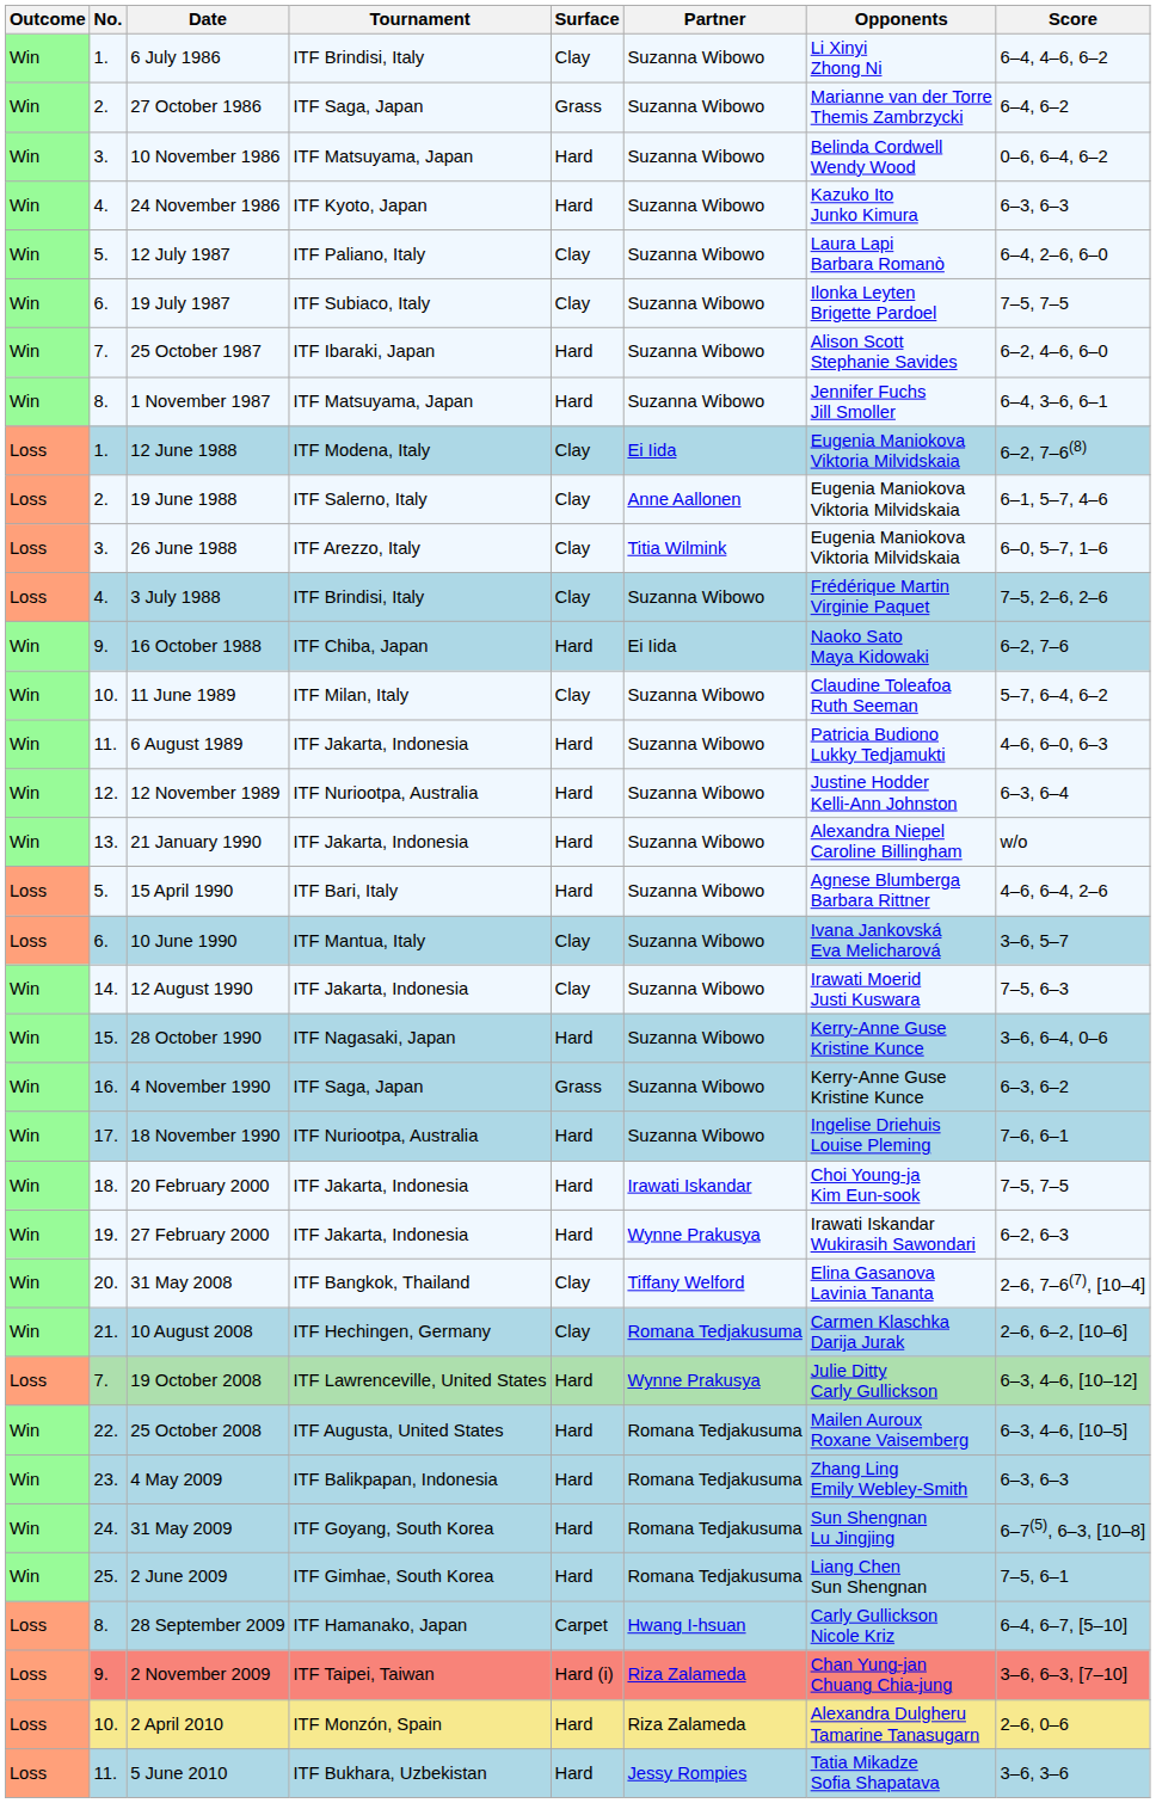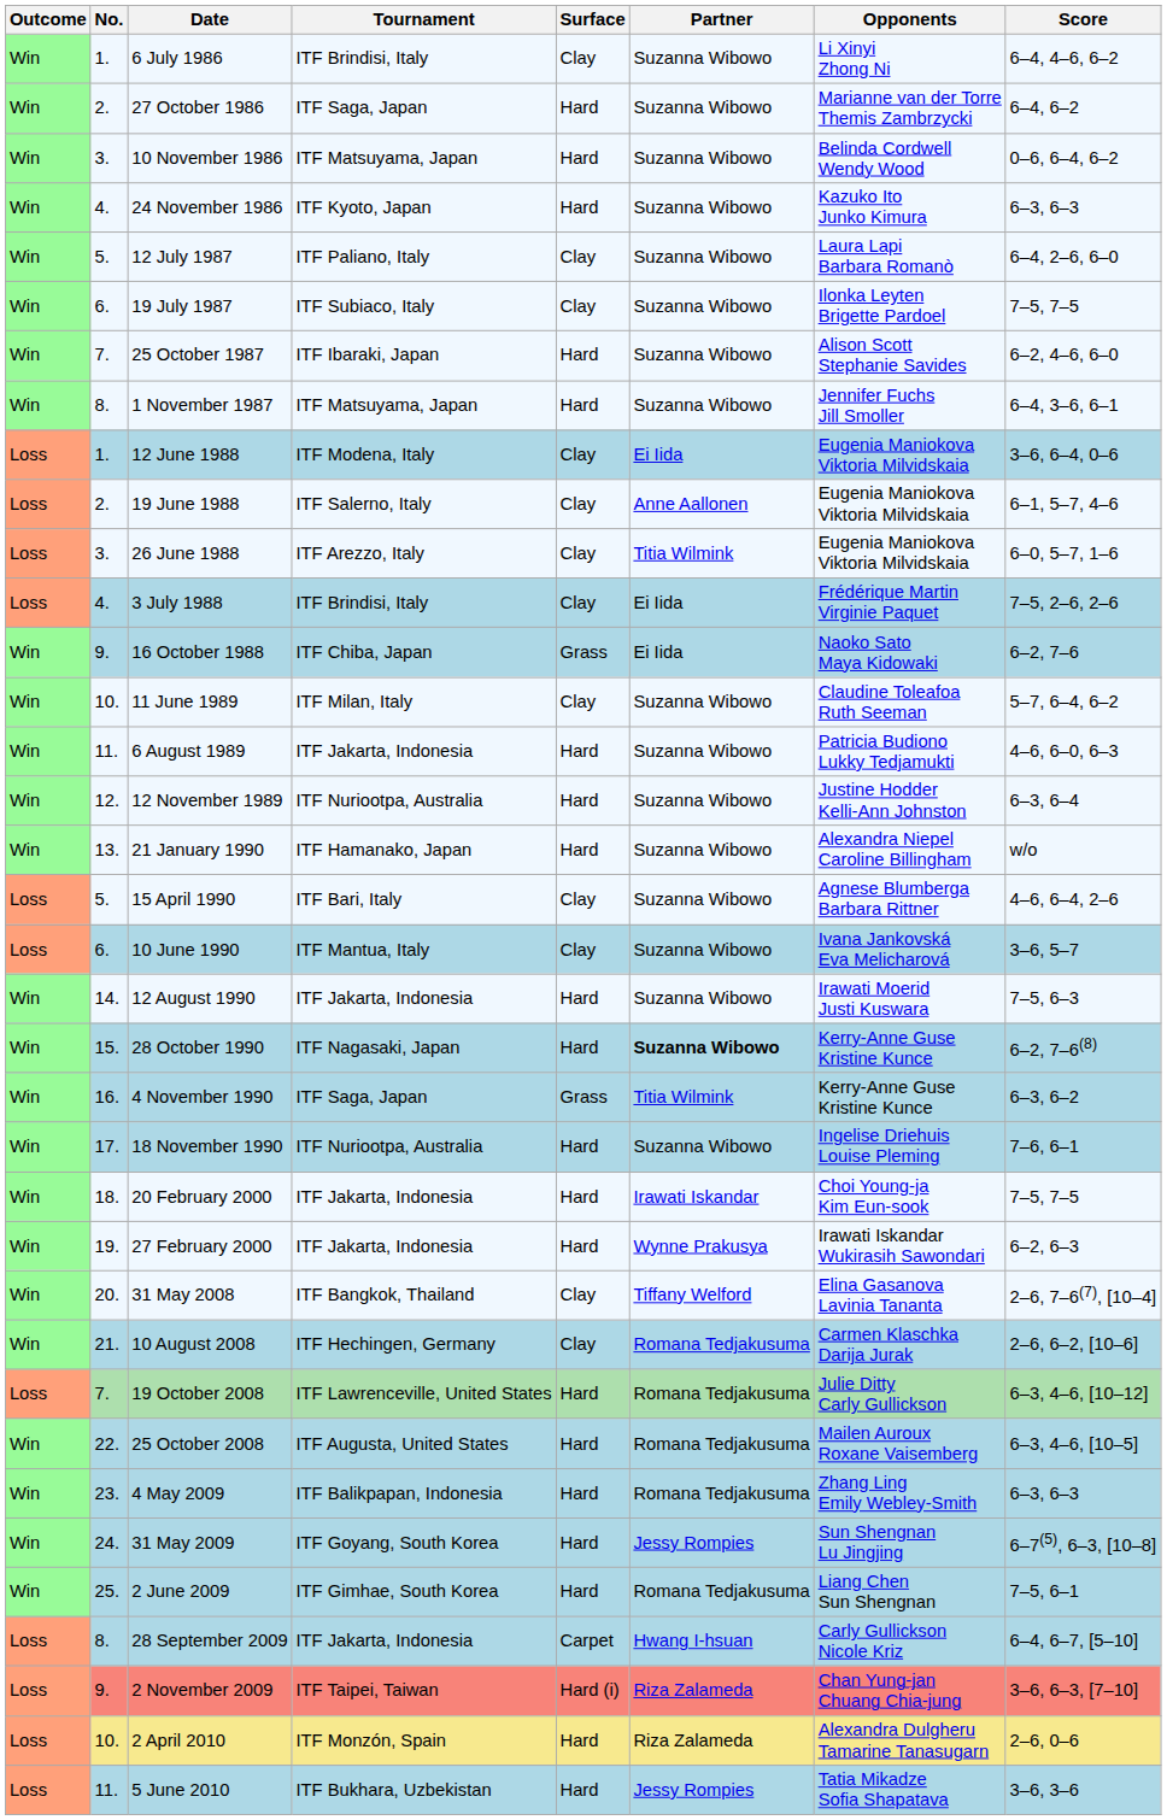27 October 1986 | Surface: Grass -> Hard
12 June 1988 | Score: 6–2, 7–6(8) -> 3–6, 6–4, 0–6
3 July 1988 | Partner: Suzanna Wibowo -> Ei Iida
16 October 1988 | Surface: Hard -> Grass
21 January 1990 | Tournament: ITF Jakarta, Indonesia -> ITF Hamanako, Japan
15 April 1990 | Surface: Hard -> Clay
12 August 1990 | Surface: Clay -> Hard
28 October 1990 | Partner: normal -> bold
28 October 1990 | Score: 3–6, 6–4, 0–6 -> 6–2, 7–6(8)
4 November 1990 | Partner: Suzanna Wibowo -> Titia Wilmink
19 October 2008 | Partner: Wynne Prakusya -> Romana Tedjakusuma
31 May 2009 | Partner: Romana Tedjakusuma -> Jessy Rompies
28 September 2009 | Tournament: ITF Hamanako, Japan -> ITF Jakarta, Indonesia
